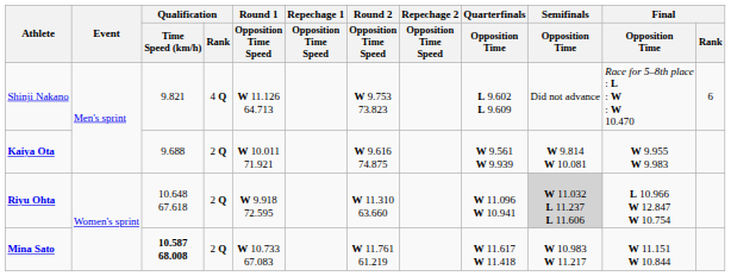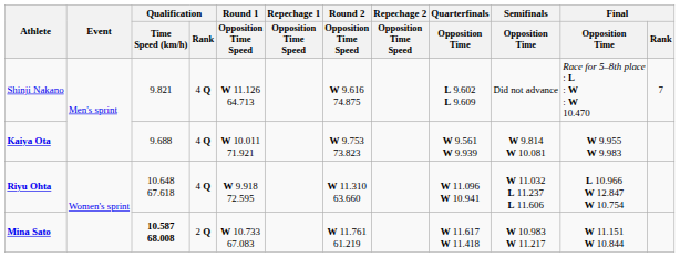Shinji Nakano | Round 2 / Opposition Time Speed: W 9.753 73.823 -> W 9.616 74.875
Shinji Nakano | Final / Rank: 6 -> 7
Kaiya Ota | Qualification / Rank: 2 Q -> 4 Q
Kaiya Ota | Round 2 / Opposition Time Speed: W 9.616 74.875 -> W 9.753 73.823
Riyu Ohta | Qualification / Rank: 2 Q -> 4 Q
Riyu Ohta | Semifinals / Opposition Time: lightgrey background -> no background
